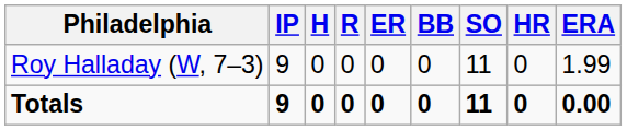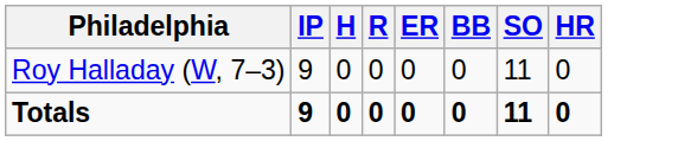- column: ERA | 1.99 | 0.00
